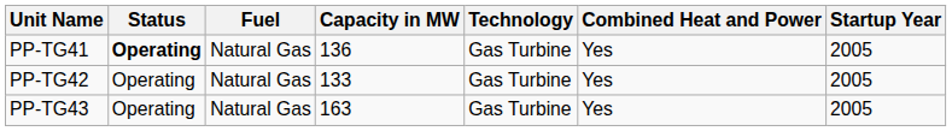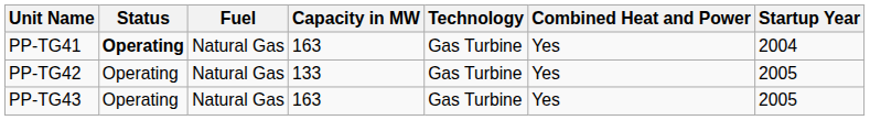PP-TG41 | Capacity in MW: 136 -> 163
PP-TG41 | Startup Year: 2005 -> 2004
